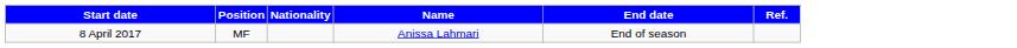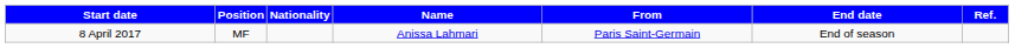+ column: From | Paris Saint-Germain
